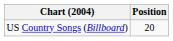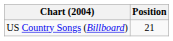US Country Songs (Billboard) | Position: 20 -> 21
